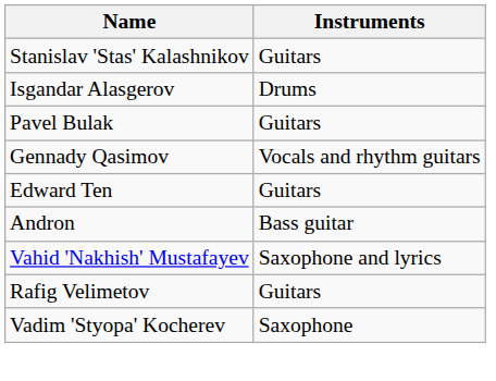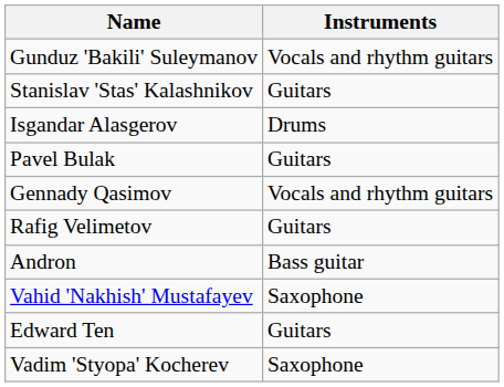+ row: Gunduz 'Bakili' Suleymanov | Vocals and rhythm guitars
rows swapped: Edward Ten <-> Rafig Velimetov
Vahid 'Nakhish' Mustafayev | Instruments: Saxophone and lyrics -> Saxophone
